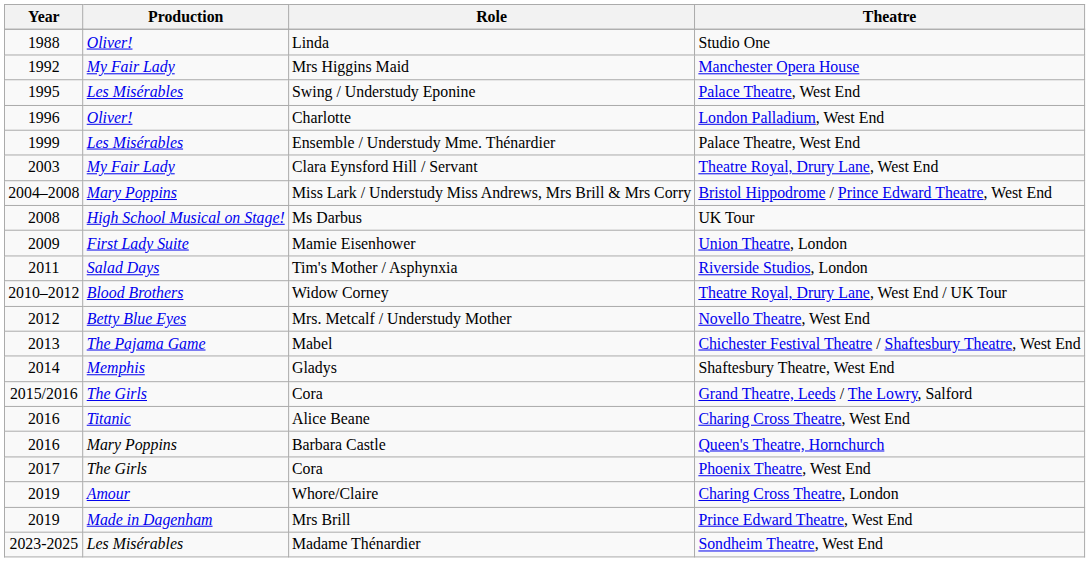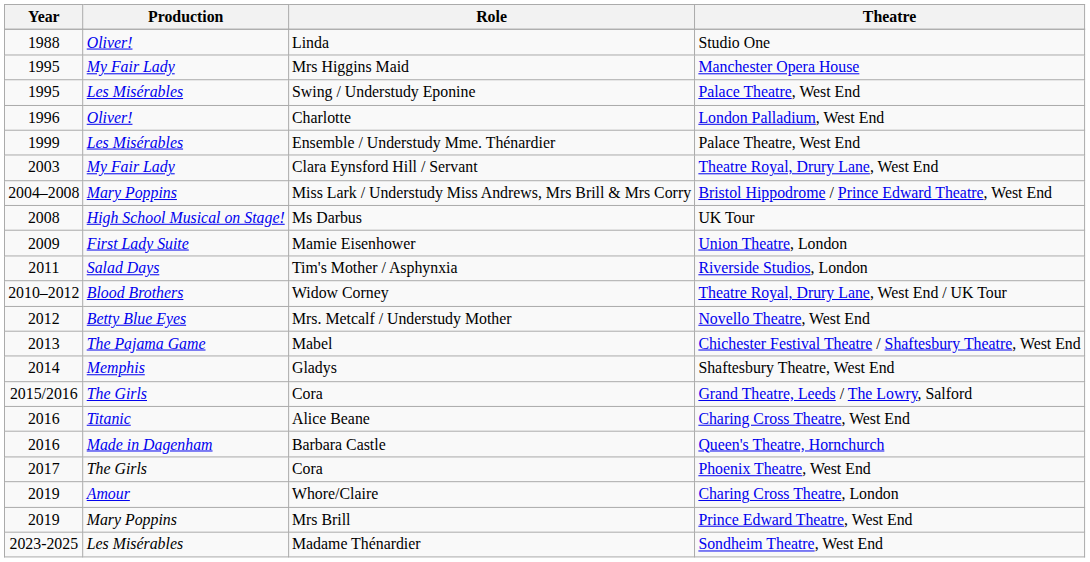Mrs Higgins Maid | Year: 1992 -> 1995
Barbara Castle | Production: Mary Poppins -> Made in Dagenham
Mrs Brill | Production: Made in Dagenham -> Mary Poppins
